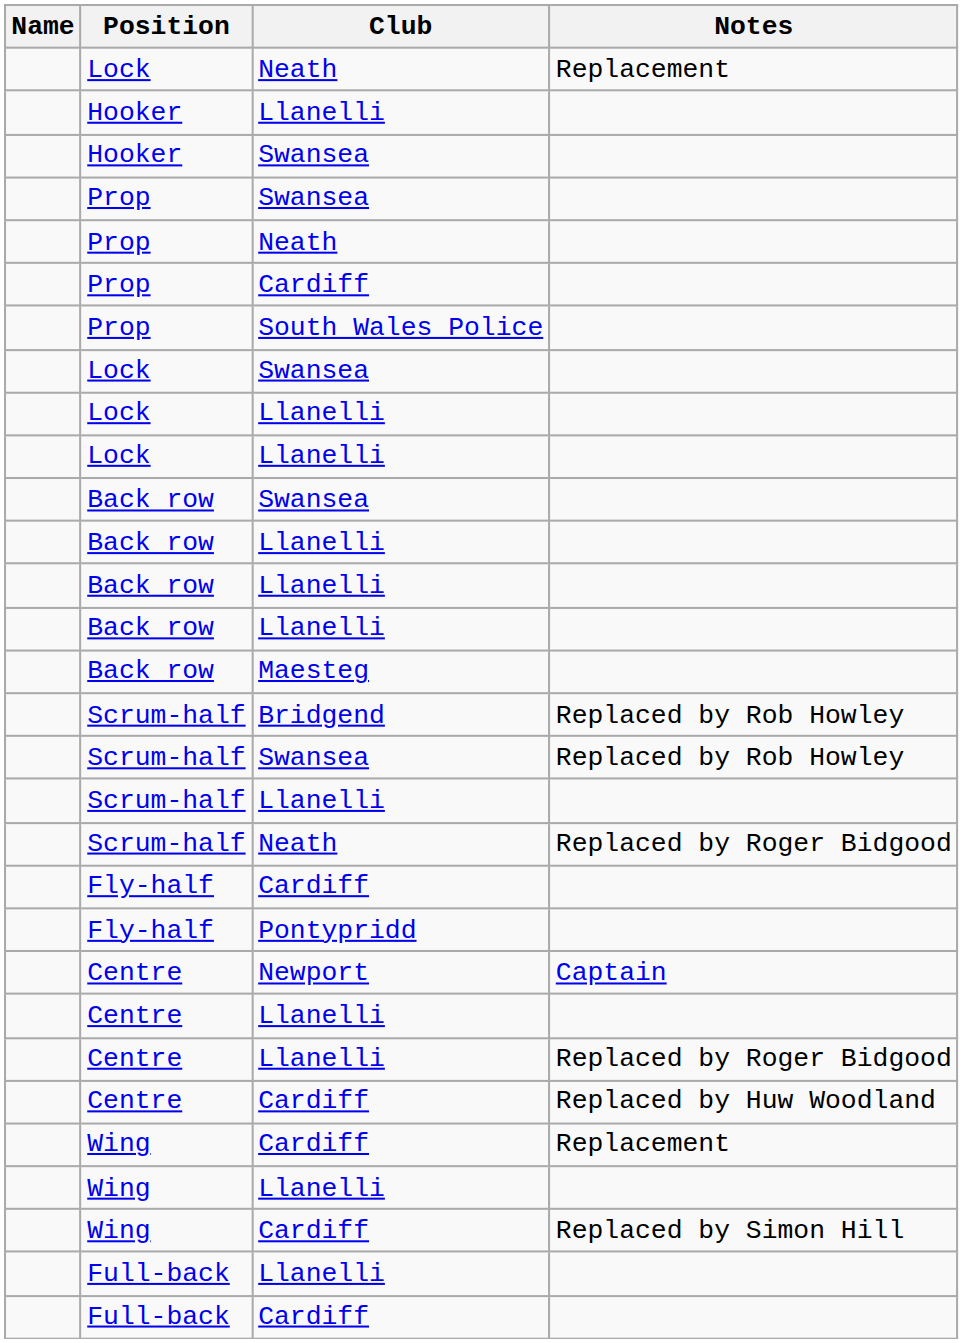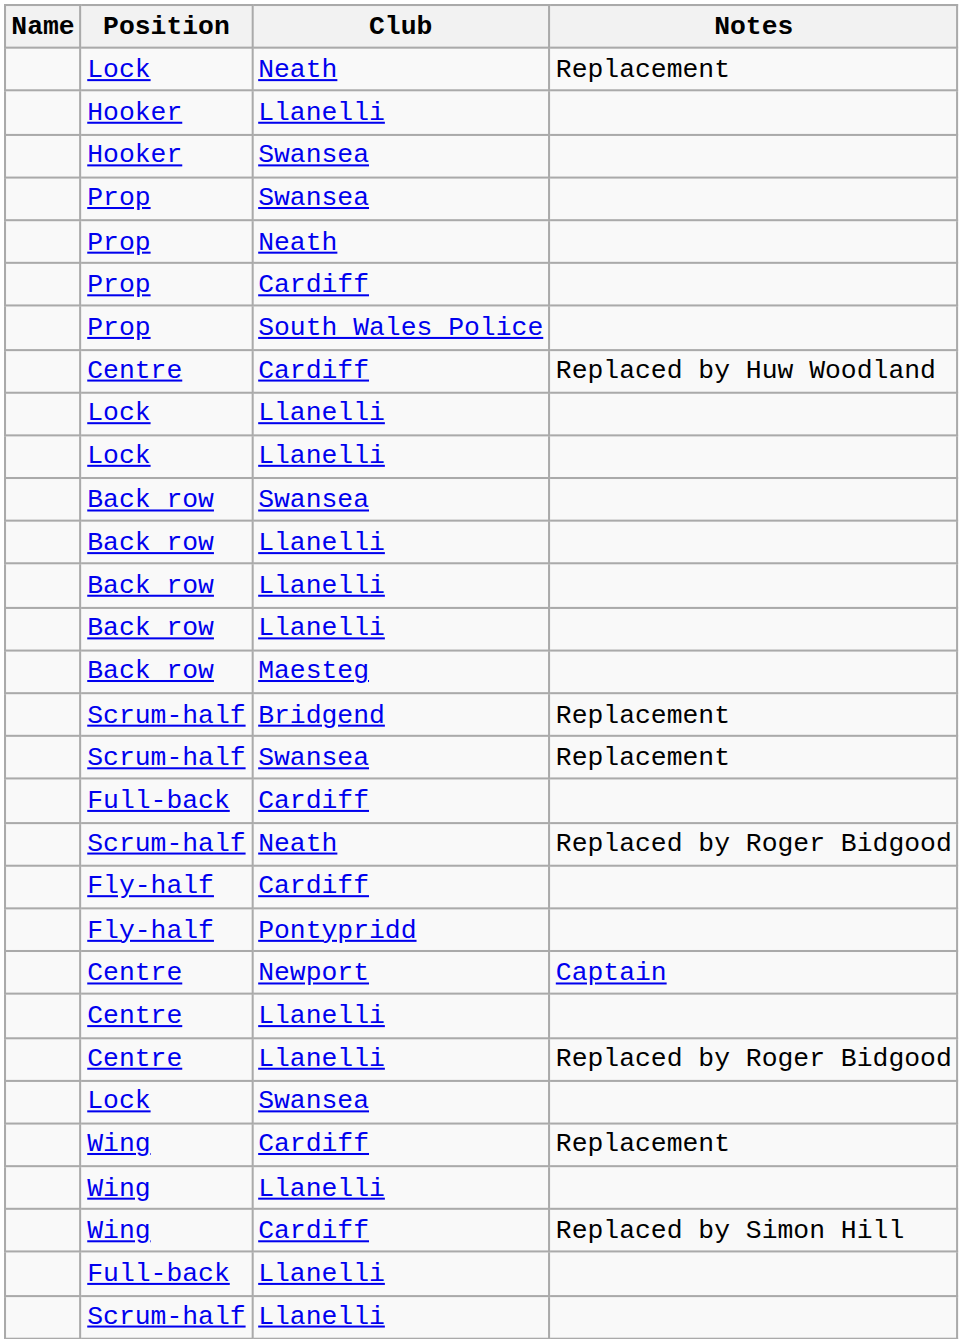rows swapped: Lock / Swansea <-> Centre / Cardiff
Scrum-half / Bridgend | Notes: Replaced by Rob Howley -> Replacement
Scrum-half / Swansea | Notes: Replaced by Rob Howley -> Replacement
rows swapped: Scrum-half / Llanelli <-> Full-back / Cardiff
